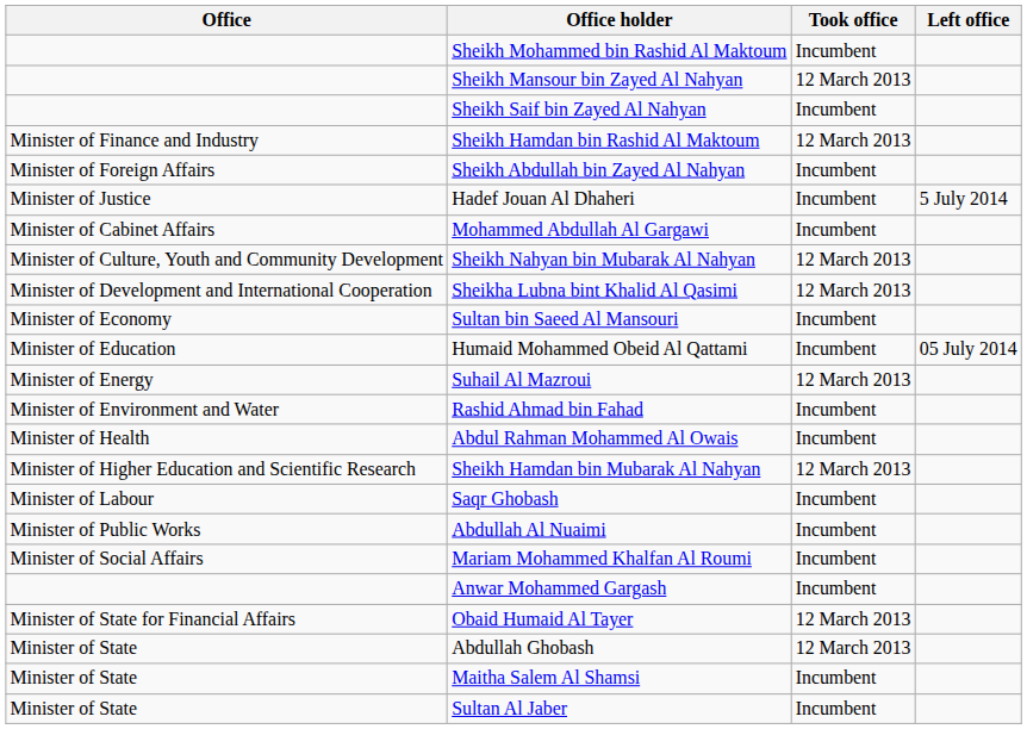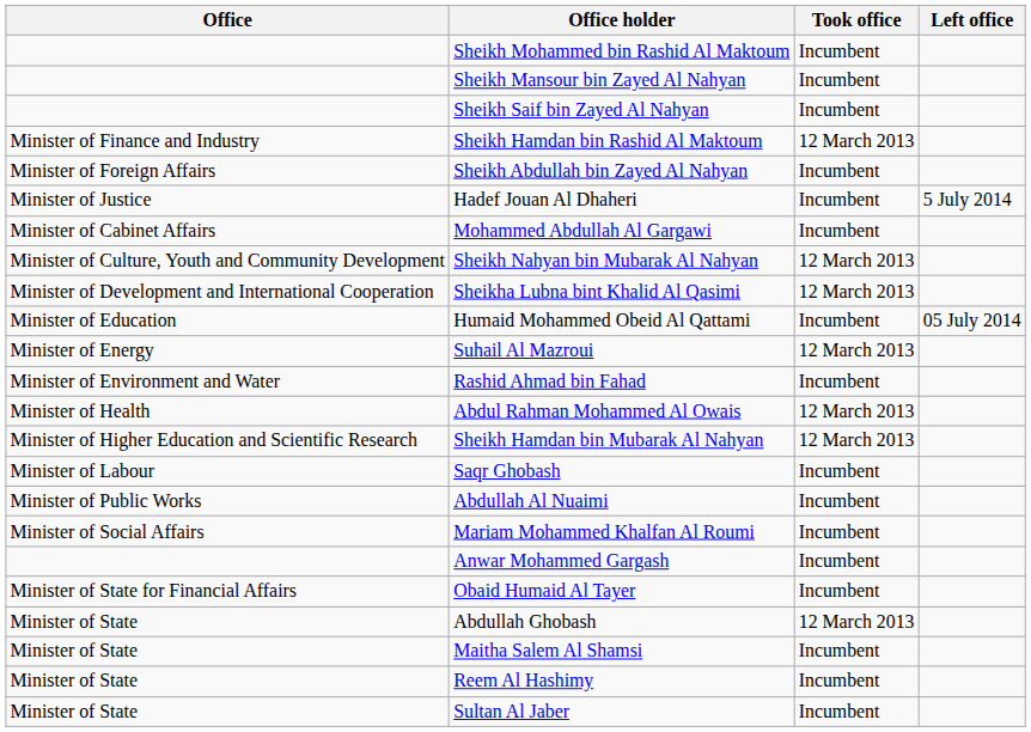Sheikh Mansour bin Zayed Al Nahyan | Took office: 12 March 2013 -> Incumbent
- row: Minister of Economy | Sultan bin Saeed Al Mansouri | Incumbent
Abdul Rahman Mohammed Al Owais | Took office: Incumbent -> 12 March 2013
Obaid Humaid Al Tayer | Took office: 12 March 2013 -> Incumbent
+ row: Minister of State | Reem Al Hashimy | Incumbent
